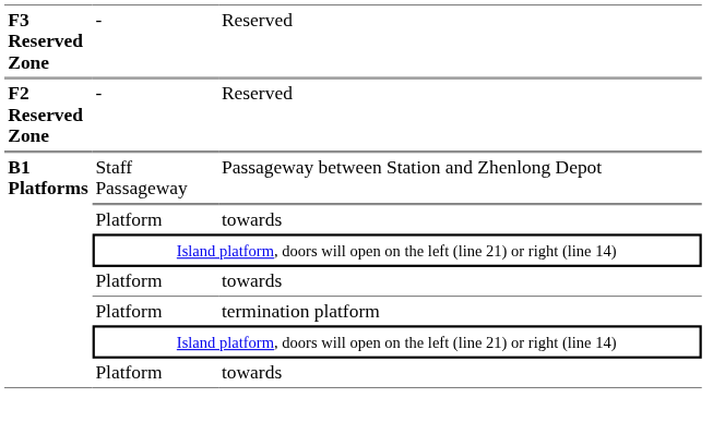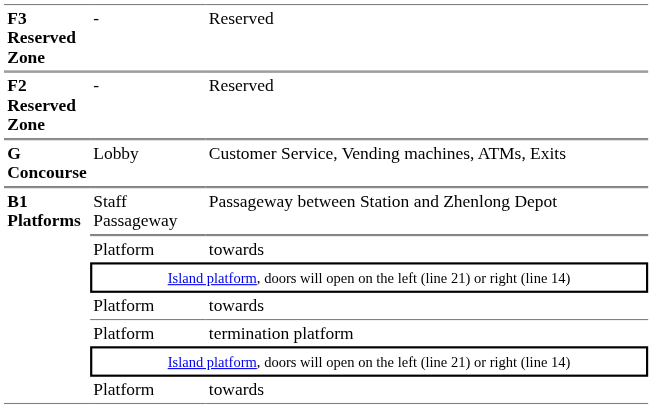+ row: G Concourse | Lobby | Customer Service, Vending machines, ATMs, Exits
